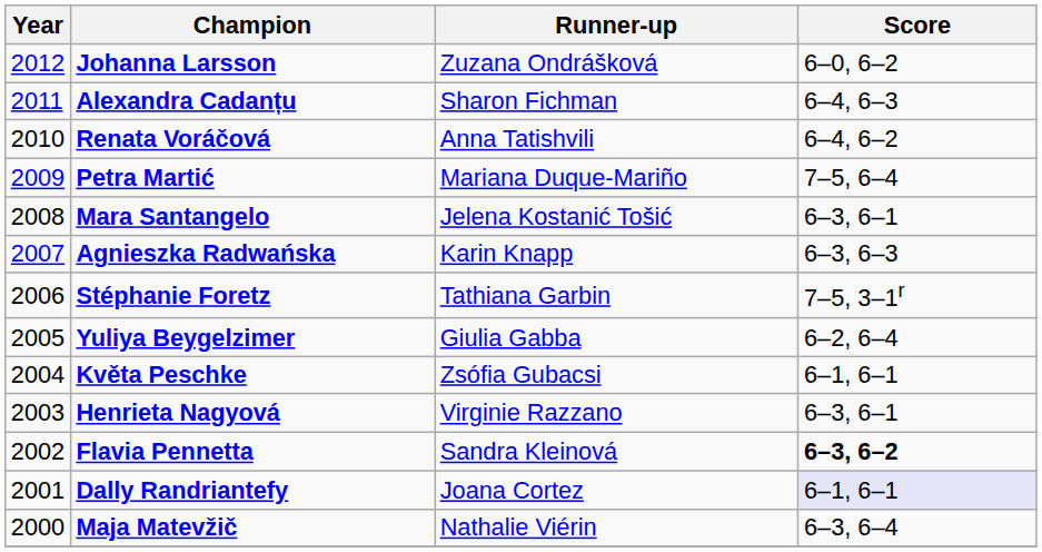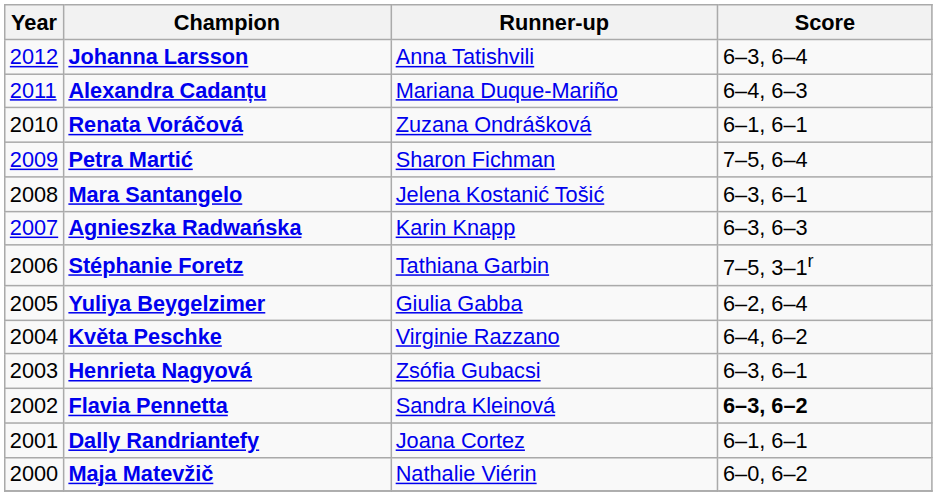Johanna Larsson | Runner-up: Zuzana Ondrášková -> Anna Tatishvili
Johanna Larsson | Score: 6–0, 6–2 -> 6–3, 6–4
Alexandra Cadanțu | Runner-up: Sharon Fichman -> Mariana Duque-Mariño
Renata Voráčová | Runner-up: Anna Tatishvili -> Zuzana Ondrášková
Renata Voráčová | Score: 6–4, 6–2 -> 6–1, 6–1
Petra Martić | Runner-up: Mariana Duque-Mariño -> Sharon Fichman
Květa Peschke | Runner-up: Zsófia Gubacsi -> Virginie Razzano
Květa Peschke | Score: 6–1, 6–1 -> 6–4, 6–2
Henrieta Nagyová | Runner-up: Virginie Razzano -> Zsófia Gubacsi
Dally Randriantefy | Score: lavender background -> no background
Maja Matevžič | Score: 6–3, 6–4 -> 6–0, 6–2
